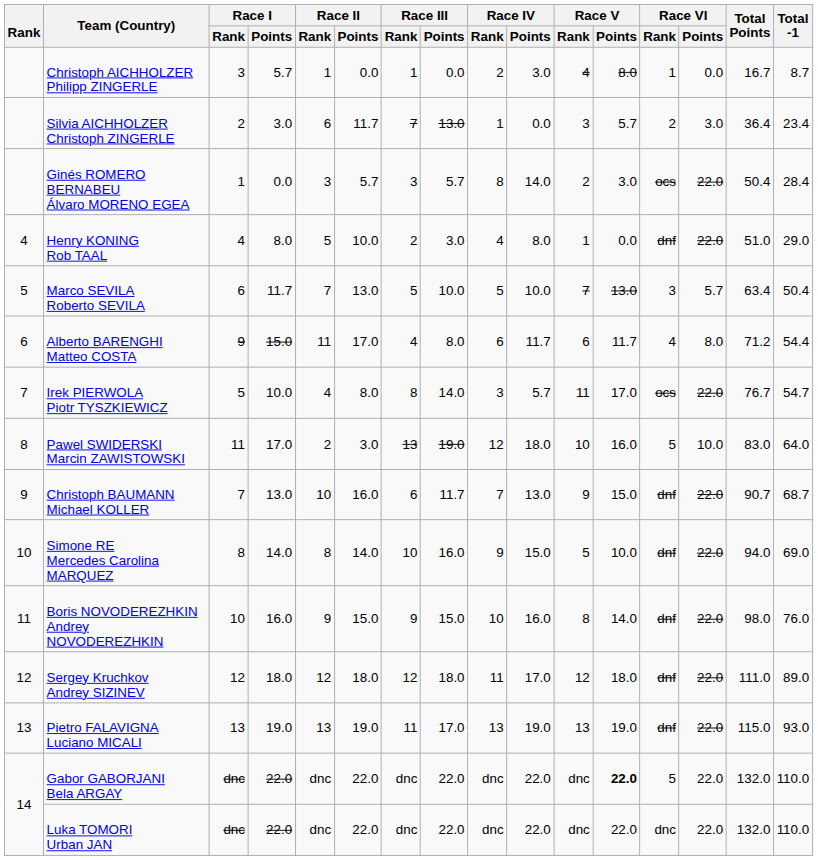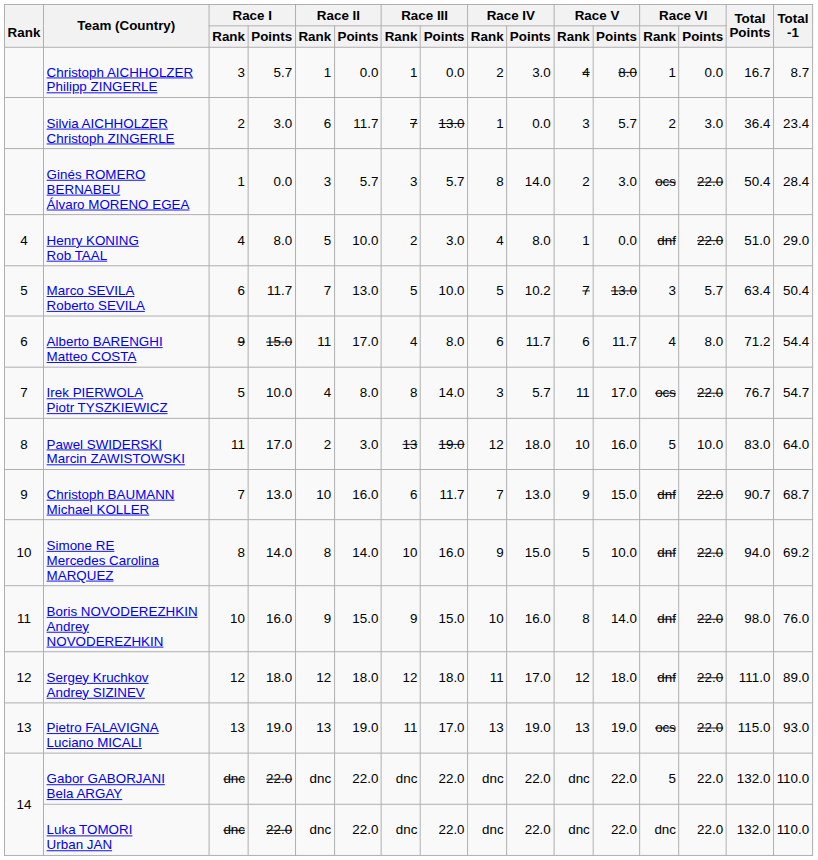Marco SEVILA Roberto SEVILA | Race IV / Points: 10.0 -> 10.2
Simone RE Mercedes Carolina MARQUEZ | Total -1: 69.0 -> 69.2
Pietro FALAVIGNA Luciano MICALI | Race VI / Rank: dnf -> ocs
Gabor GABORJANI Bela ARGAY | Race V / Points: bold -> normal
